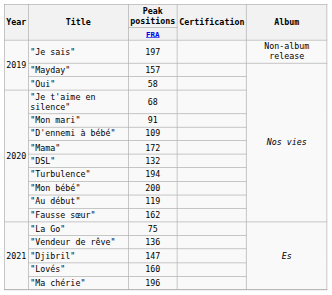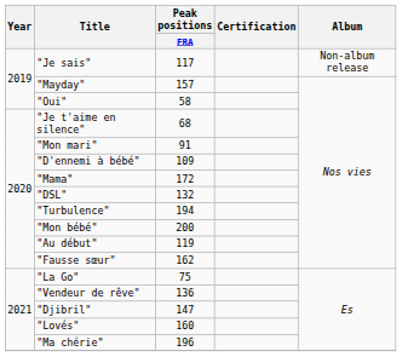"Je sais" | Peak positions / FRA: 197 -> 117
